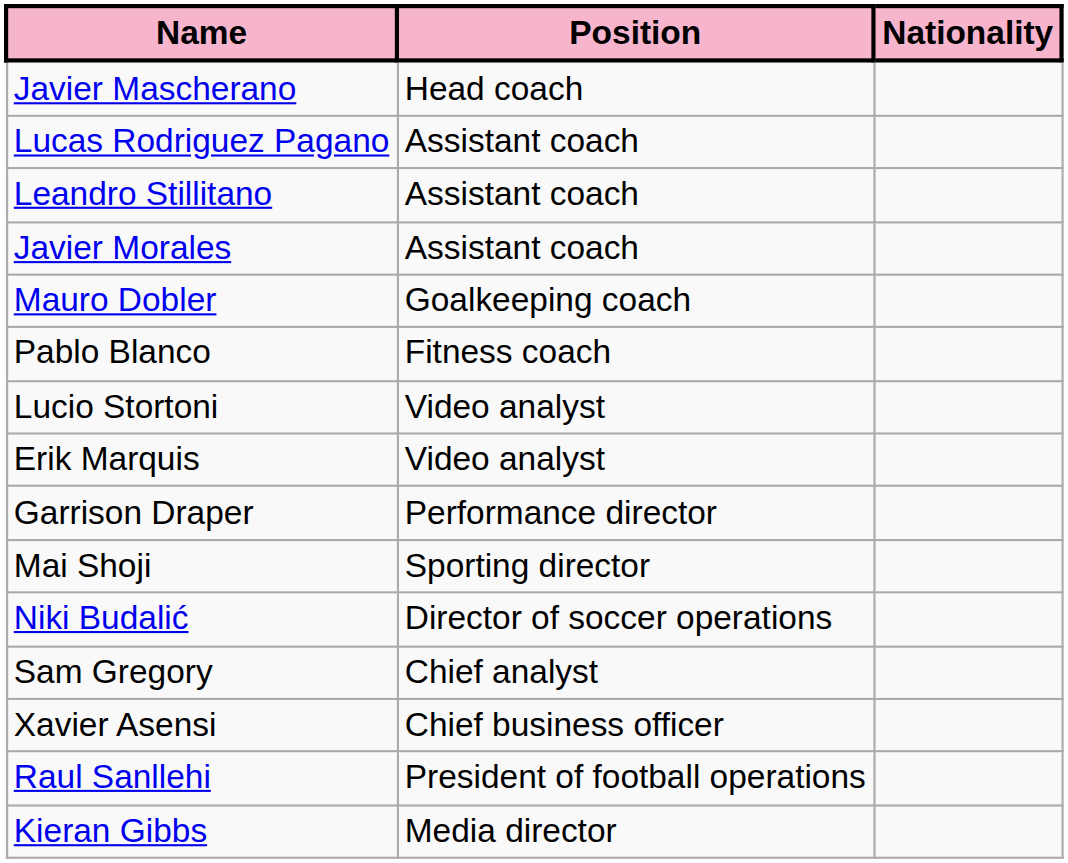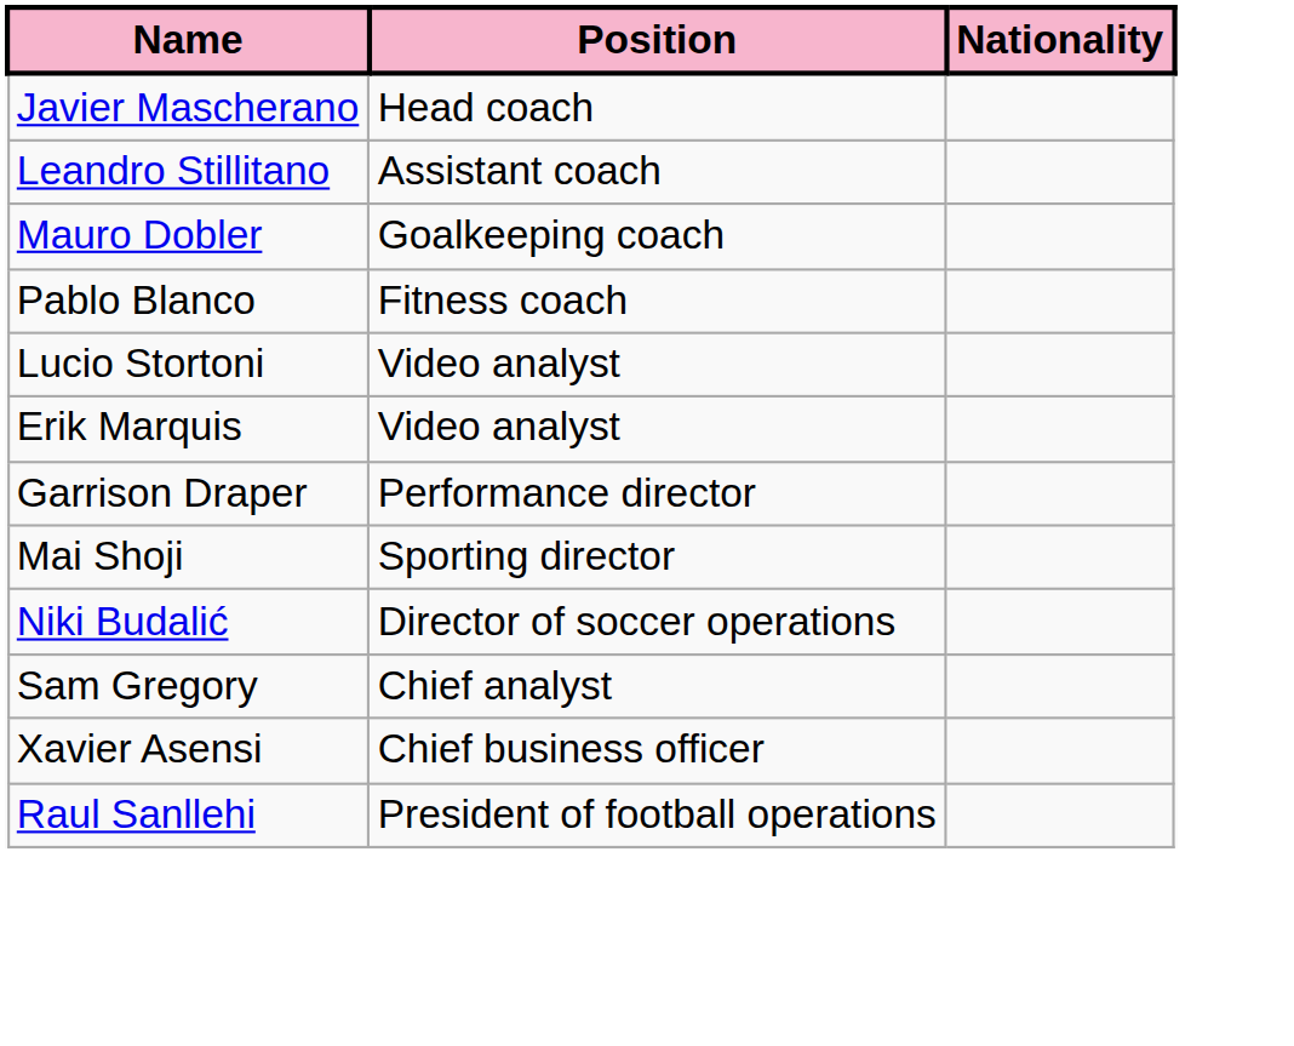- row: Lucas Rodriguez Pagano | Assistant coach
- row: Javier Morales | Assistant coach
- row: Kieran Gibbs | Media director
